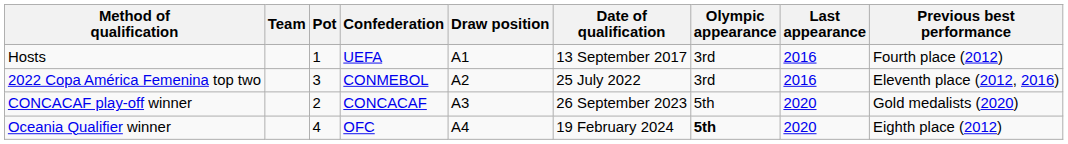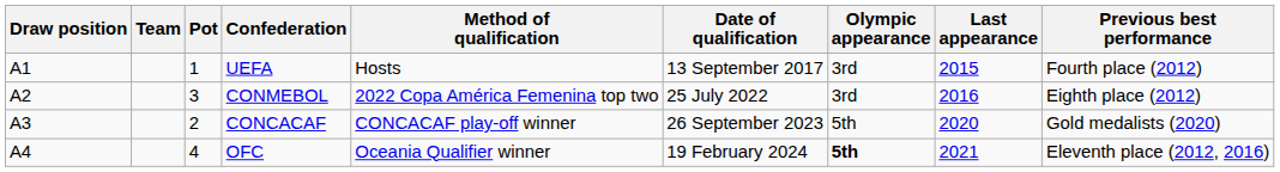columns swapped: Draw position <-> Method of qualification
UEFA | Last appearance: 2016 -> 2015
CONMEBOL | Previous best performance: Eleventh place (2012, 2016) -> Eighth place (2012)
OFC | Last appearance: 2020 -> 2021
OFC | Previous best performance: Eighth place (2012) -> Eleventh place (2012, 2016)
